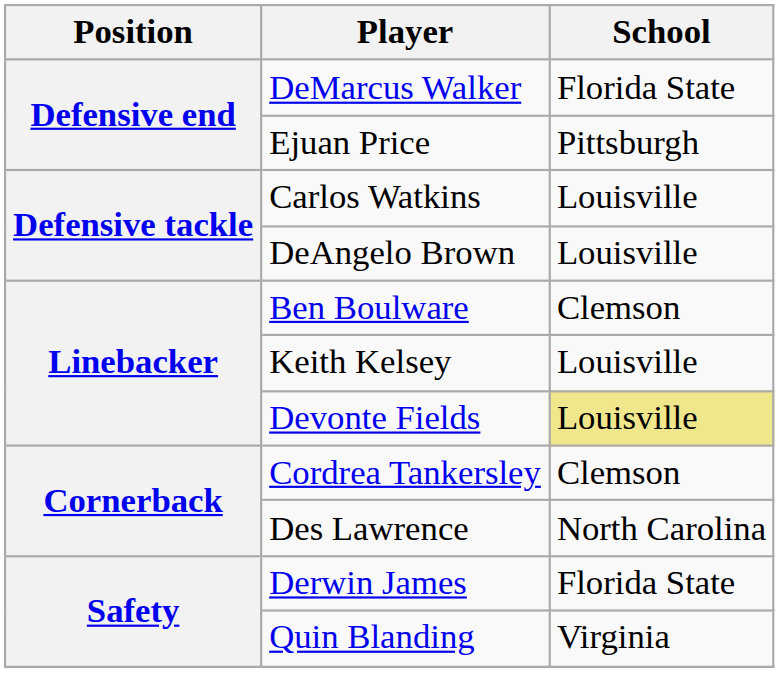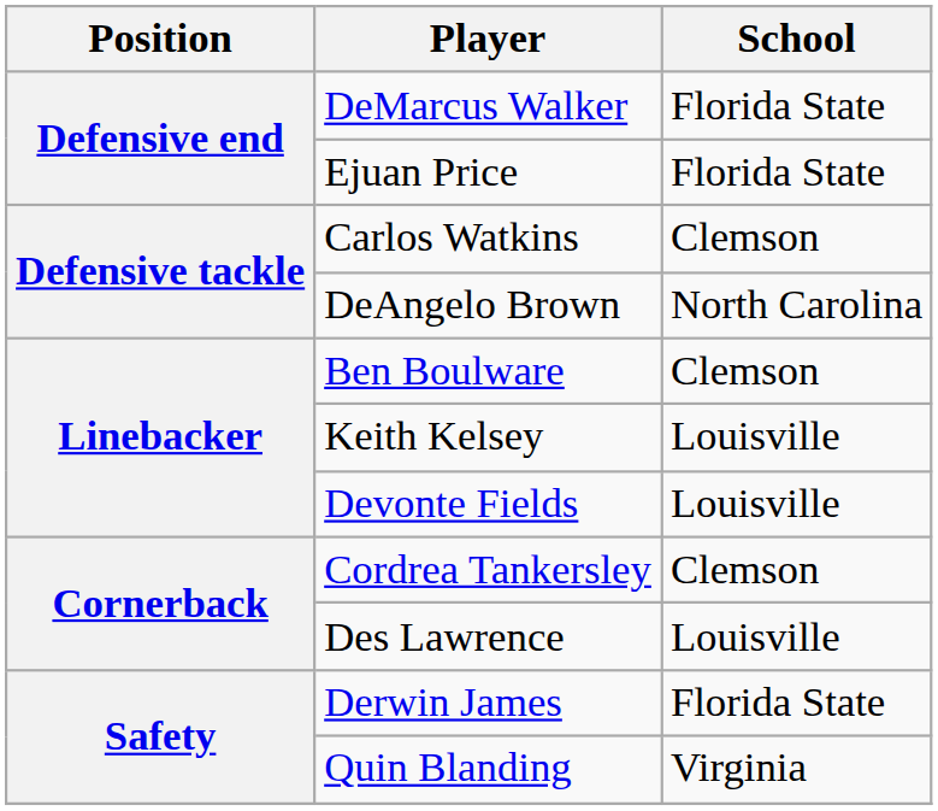Ejuan Price | School: Pittsburgh -> Florida State
Carlos Watkins | School: Louisville -> Clemson
DeAngelo Brown | School: Louisville -> North Carolina
Devonte Fields | School: khaki background -> no background
Des Lawrence | School: North Carolina -> Louisville
